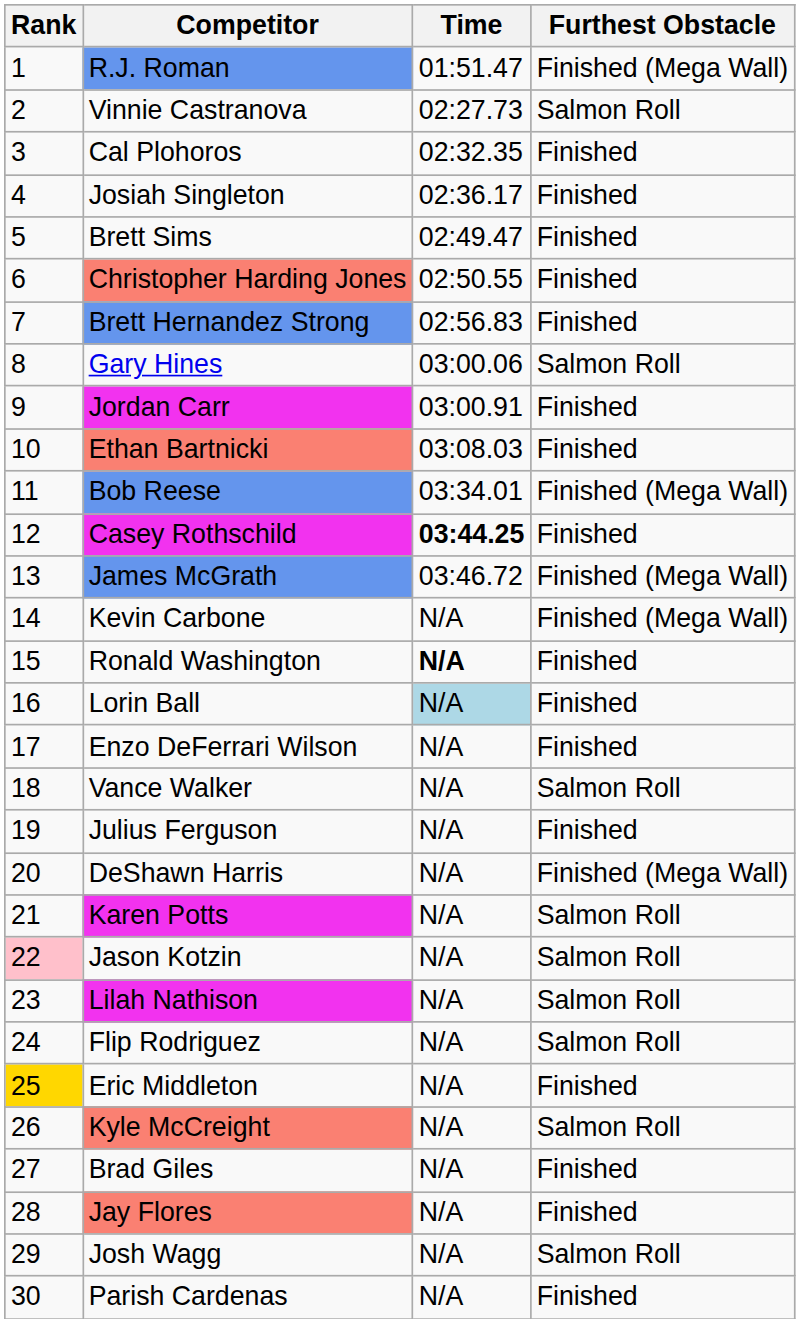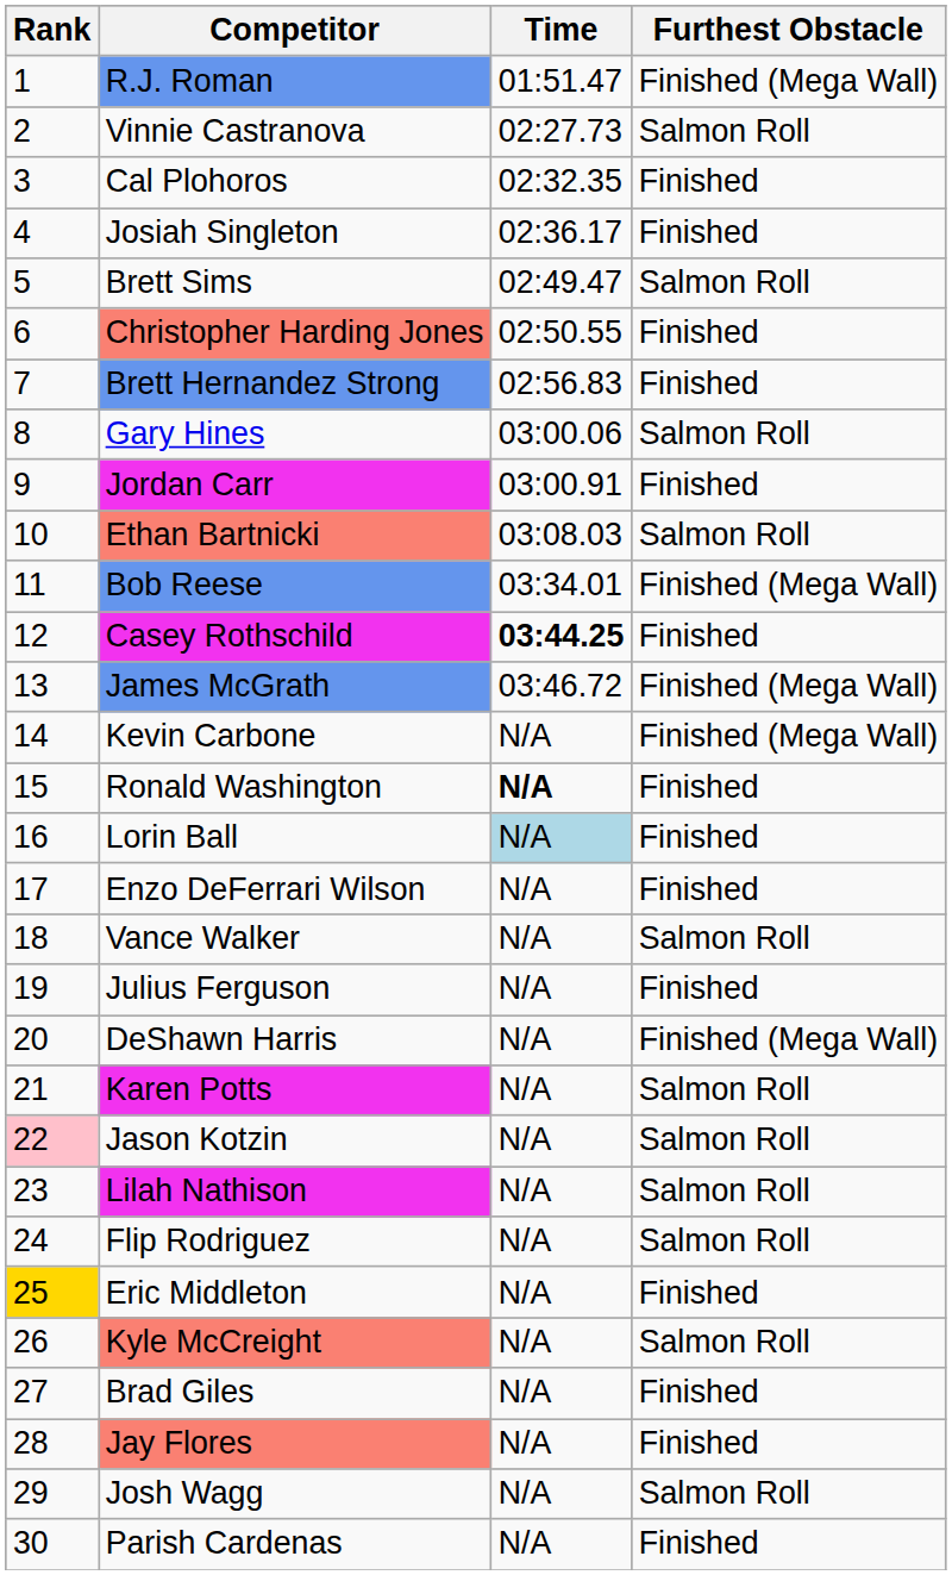Brett Sims | Furthest Obstacle: Finished -> Salmon Roll
Ethan Bartnicki | Furthest Obstacle: Finished -> Salmon Roll
